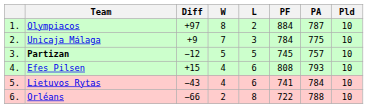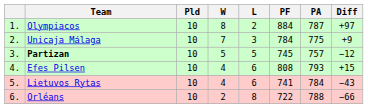columns swapped: Pld <-> Diff
